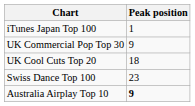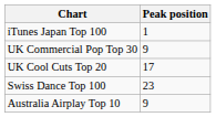UK Cool Cuts Top 20 | Peak position: 18 -> 17
Australia Airplay Top 10 | Peak position: bold -> normal
